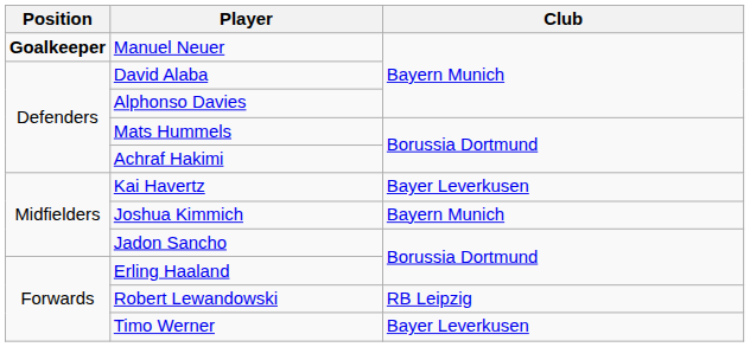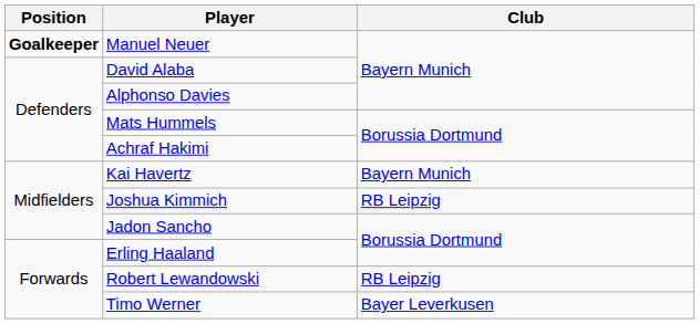Kai Havertz | Club: Bayer Leverkusen -> Bayern Munich
Joshua Kimmich | Club: Bayern Munich -> RB Leipzig
